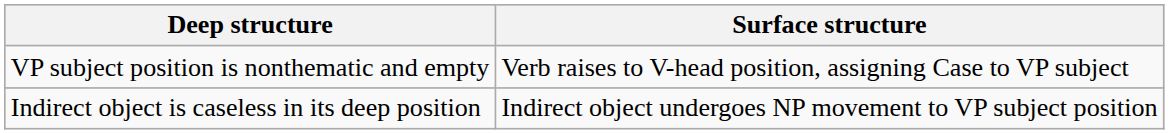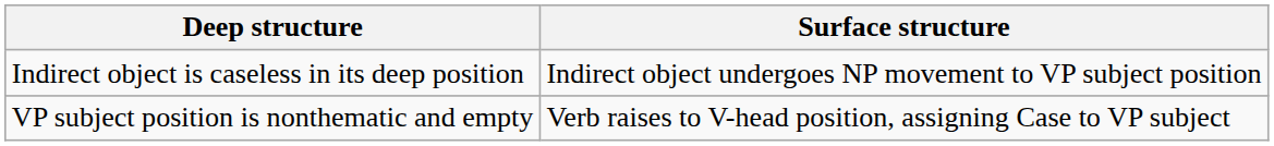rows swapped: Indirect object is caseless in its deep position <-> VP subject position is nonthematic and empty
